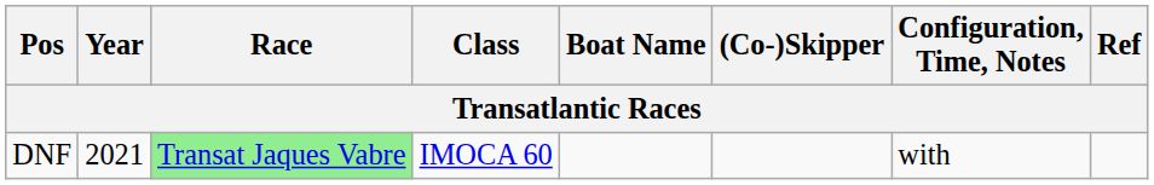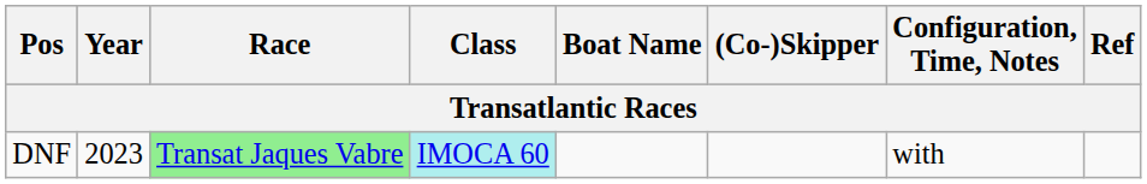DNF | Year: 2021 -> 2023
DNF | Class: no background -> paleturquoise background
